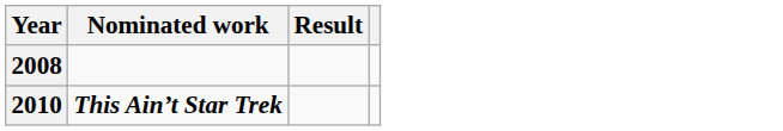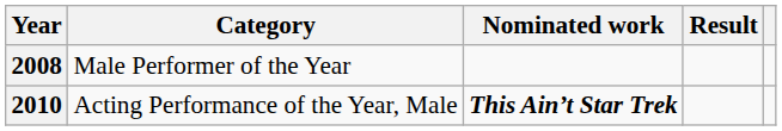+ column: Category | Male Performer of the Year | Acting Performance of the Year, Male
